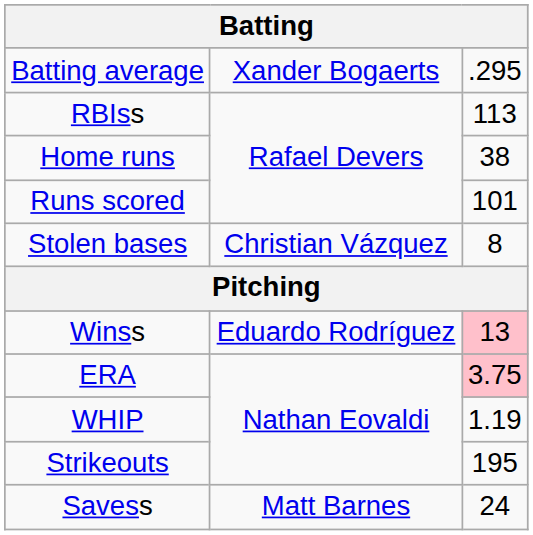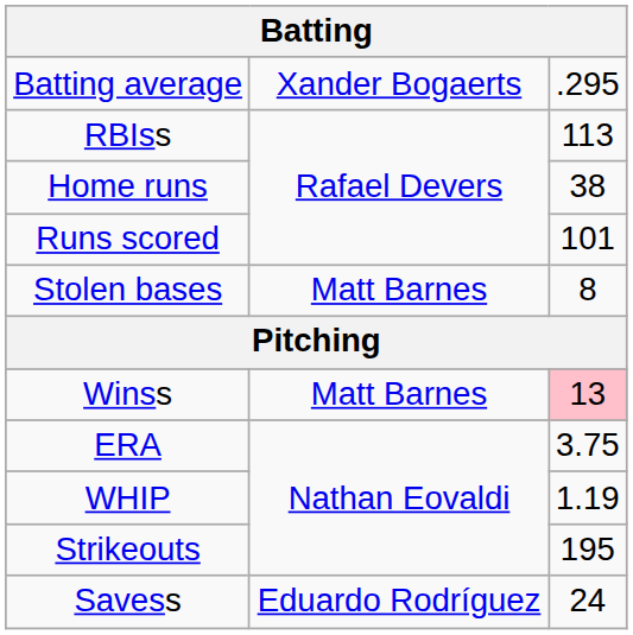Stolen bases | column 2: Christian Vázquez -> Matt Barnes
Winss | column 2: Eduardo Rodríguez -> Matt Barnes
ERA | column 3: pink background -> no background
Savess | column 2: Matt Barnes -> Eduardo Rodríguez
